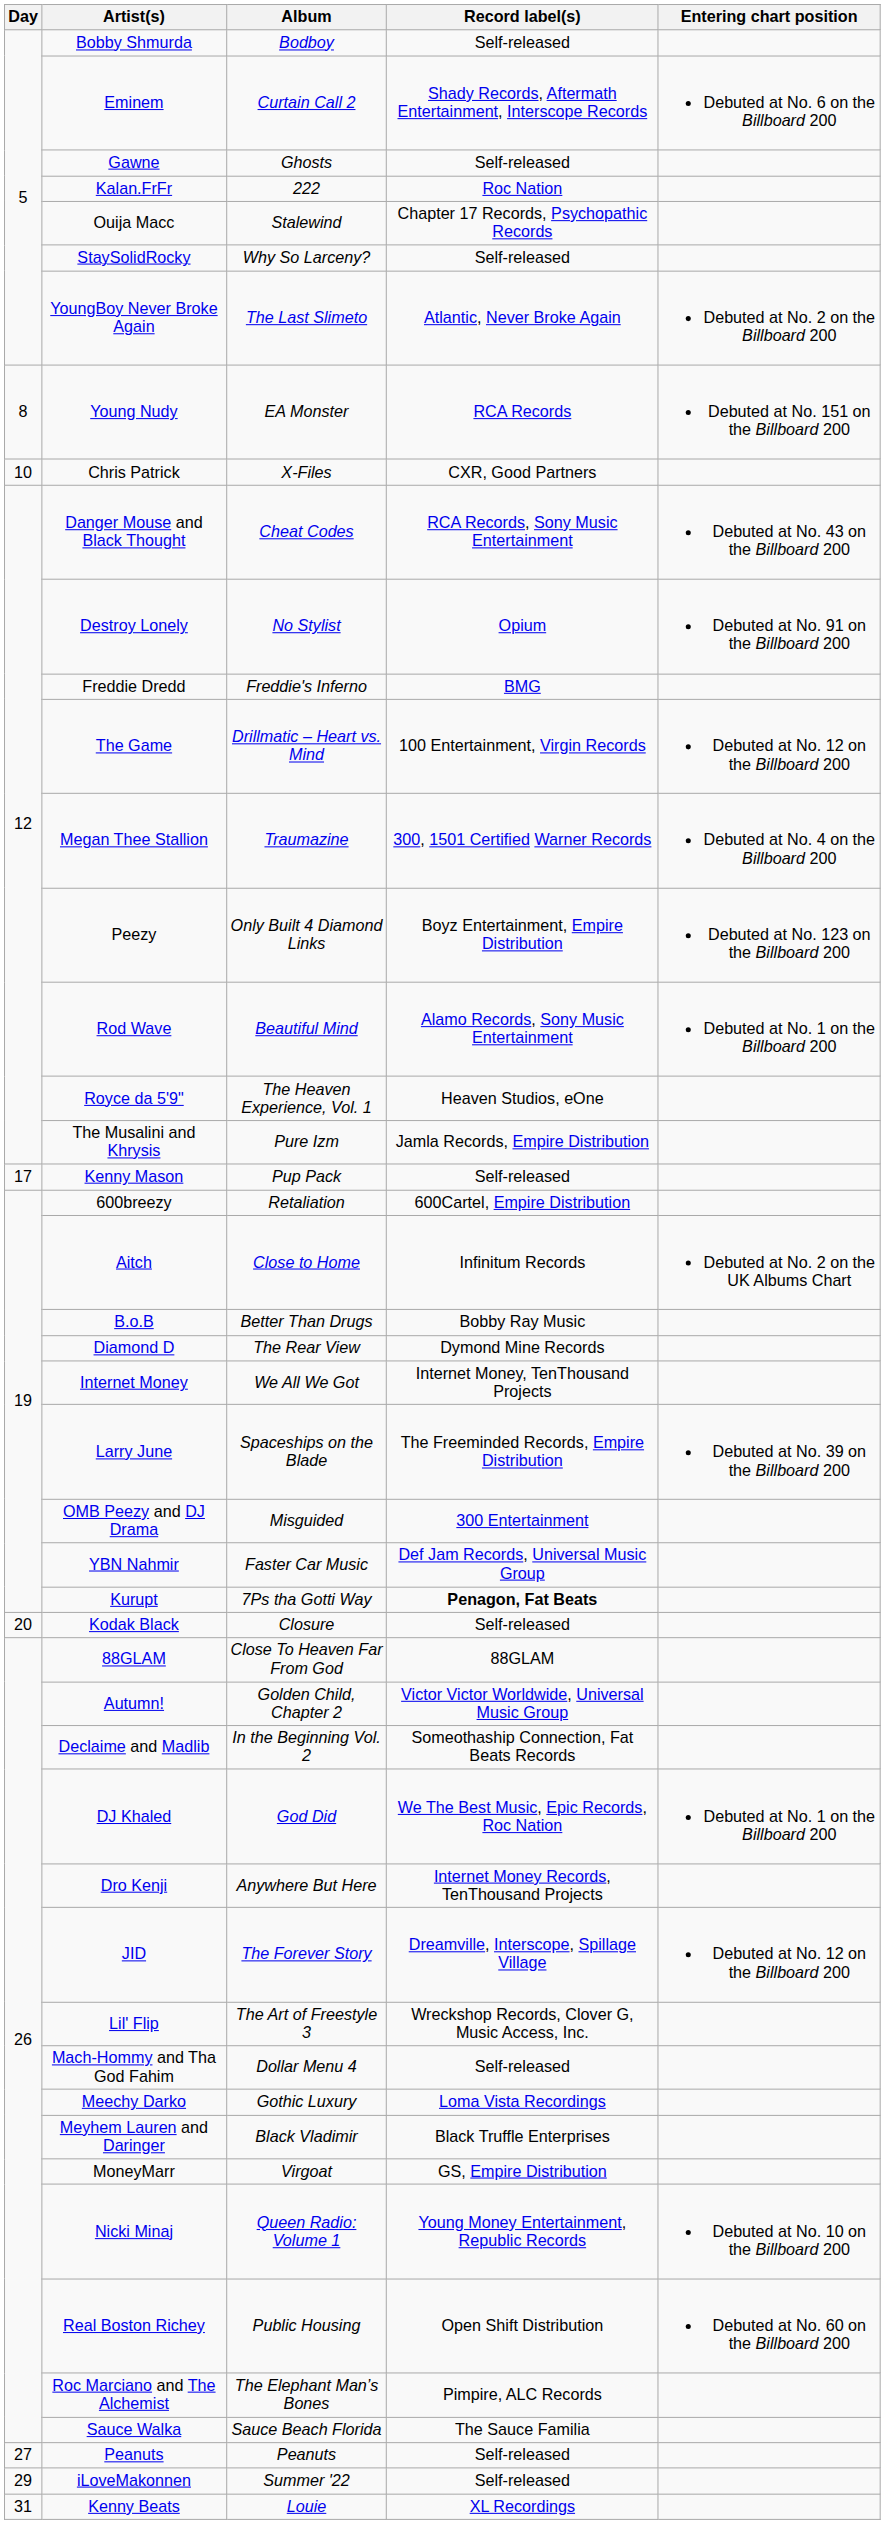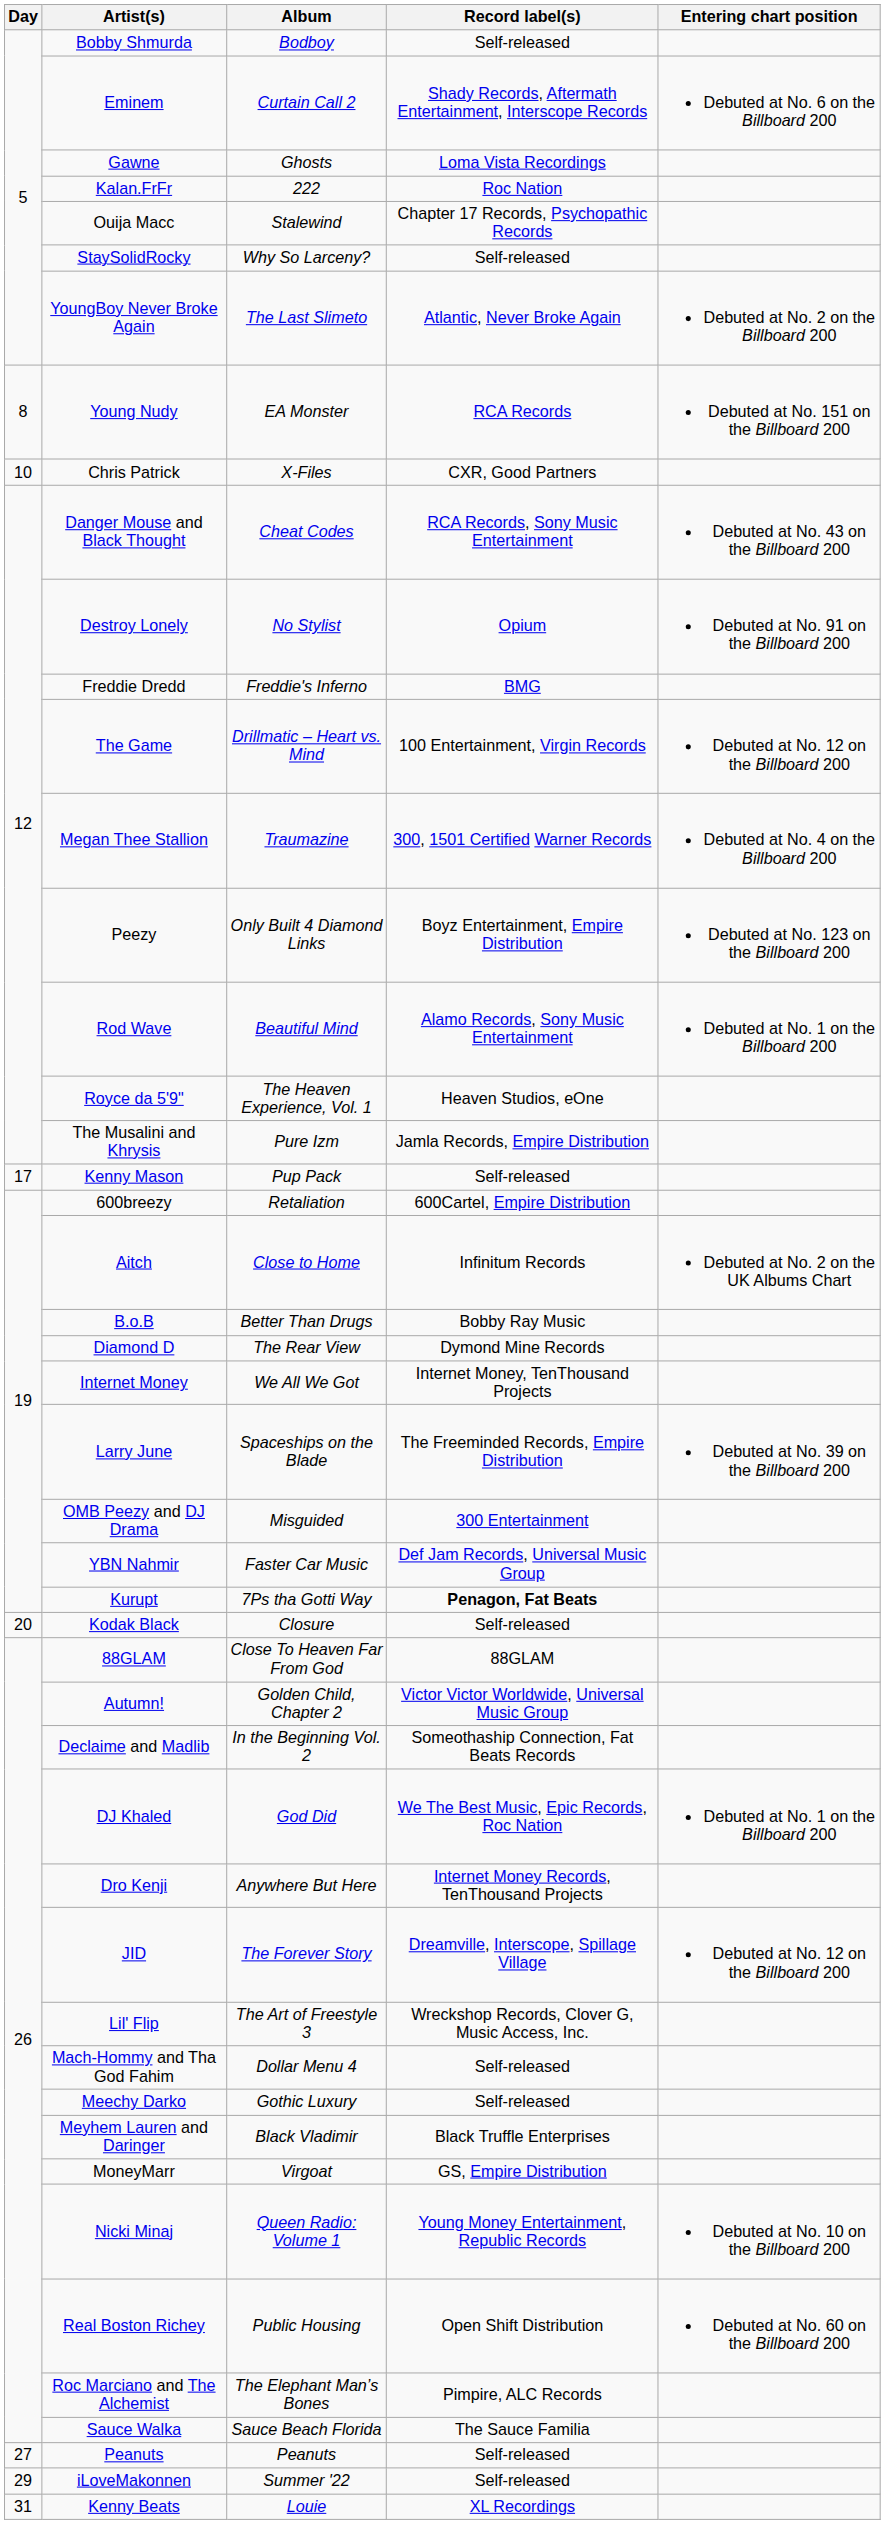Gawne | Record label(s): Self-released -> Loma Vista Recordings
Meechy Darko | Record label(s): Loma Vista Recordings -> Self-released
